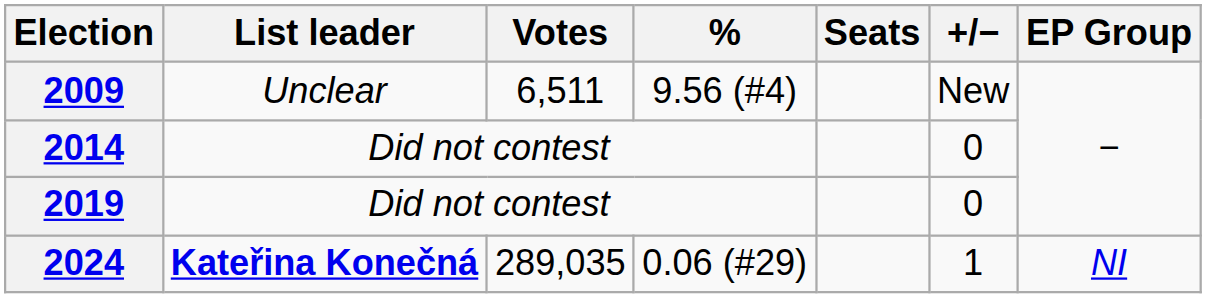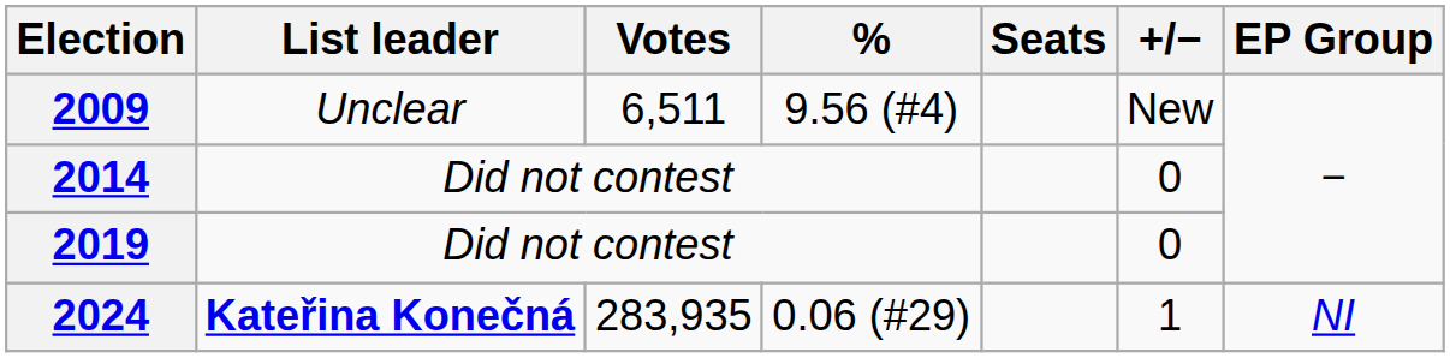2024 | Votes: 289,035 -> 283,935
